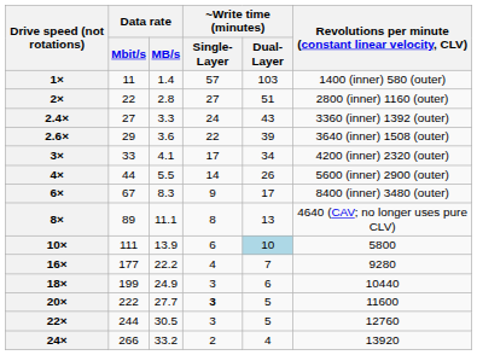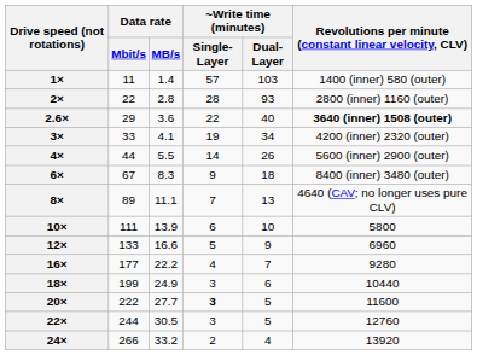2× | ~Write time (minutes) / Single-Layer: 27 -> 28
2× | ~Write time (minutes) / Dual-Layer: 51 -> 93
- row: 2.4× | 27 | 3.3 | 24 | 43 | 3360 (inner) 1392 (outer)
2.6× | ~Write time (minutes) / Dual-Layer: 39 -> 40
2.6× | Revolutions per minute (constant linear velocity, CLV): normal -> bold
3× | ~Write time (minutes) / Single-Layer: 17 -> 19
6× | ~Write time (minutes) / Dual-Layer: 17 -> 18
8× | ~Write time (minutes) / Single-Layer: 8 -> 7
10× | ~Write time (minutes) / Dual-Layer: lightblue background -> no background
+ row: 12× | 133 | 16.6 | 5 | 9 | 6960
